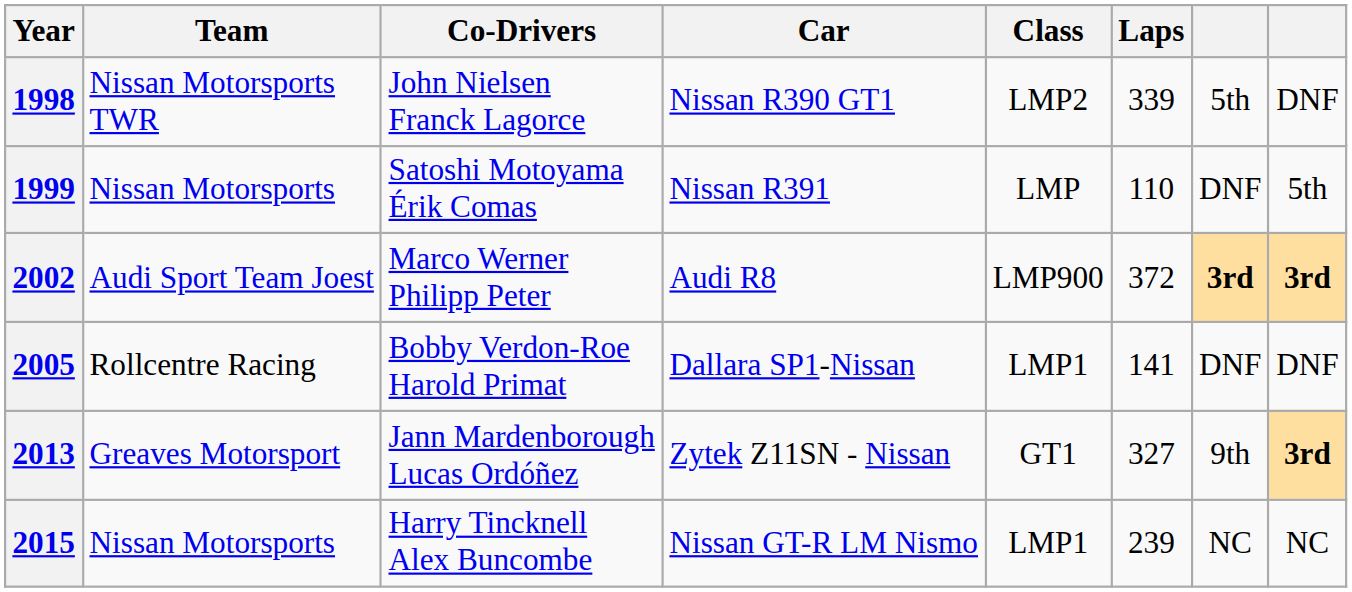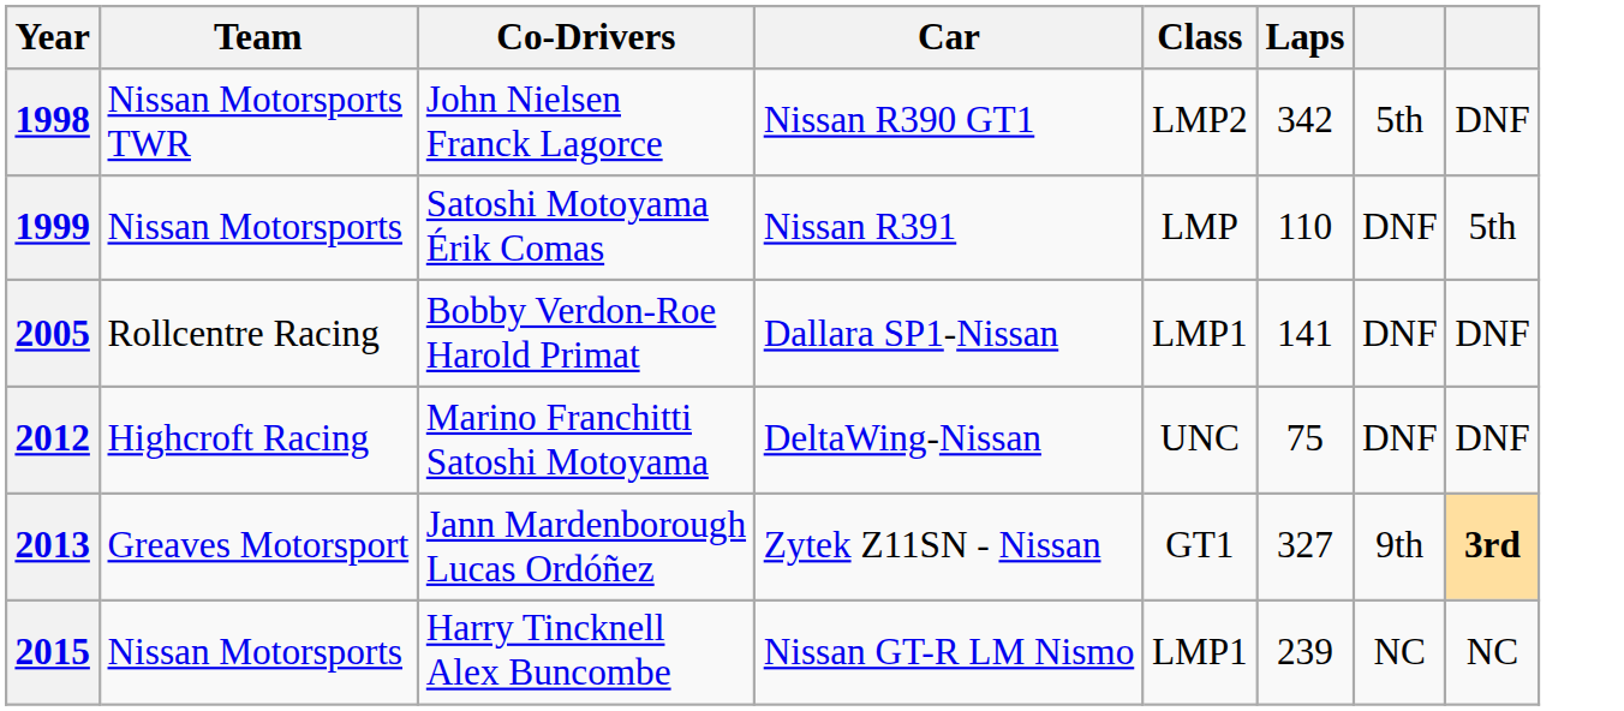1998 | Laps: 339 -> 342
- row: 2002 | Audi Sport Team Joest | Marco Werner Philipp Peter | Audi R8 | LMP900 | 372 | 3rd | 3rd
+ row: 2012 | Highcroft Racing | Marino Franchitti Satoshi Motoyama | DeltaWing-Nissan | UNC | 75 | DNF | DNF
